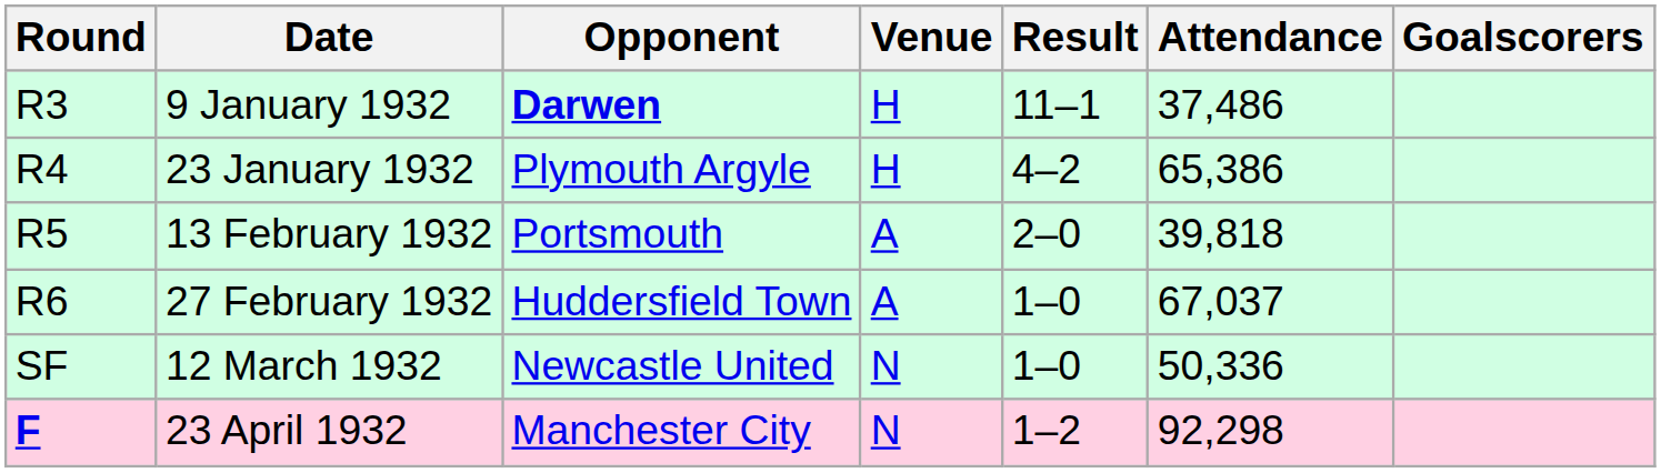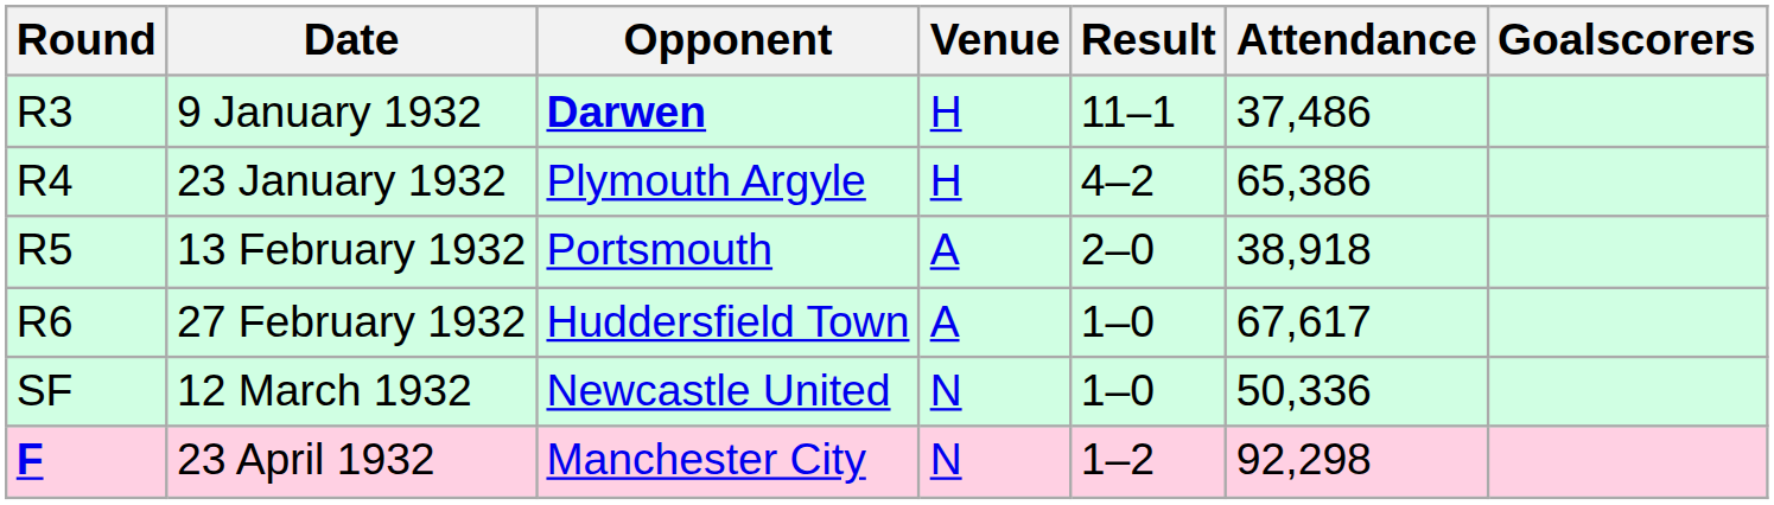13 February 1932 | Attendance: 39,818 -> 38,918
27 February 1932 | Attendance: 67,037 -> 67,617
